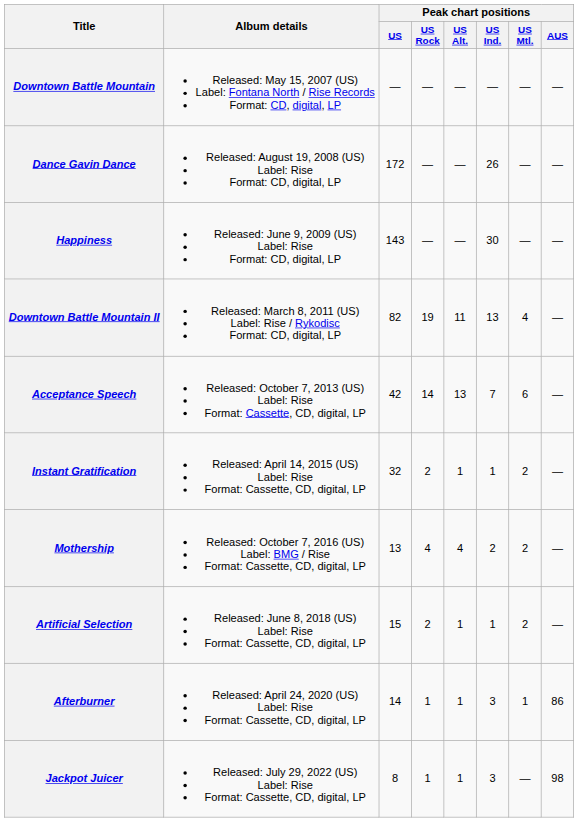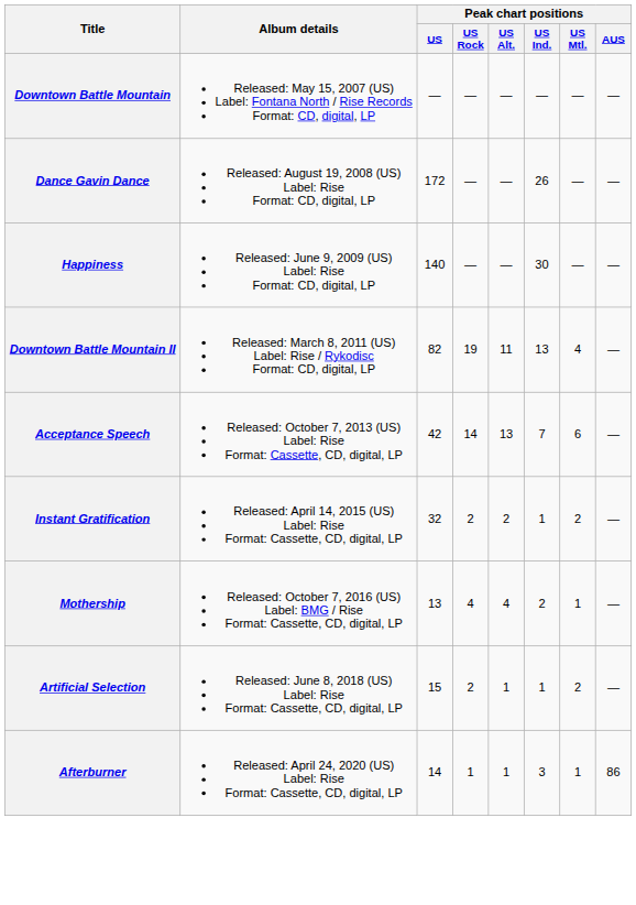Happiness | Peak chart positions / US: 143 -> 140
Instant Gratification | Peak chart positions / US Alt.: 1 -> 2
Mothership | Peak chart positions / US Mtl.: 2 -> 1
- row: Jackpot Juicer | Released: July 29, 2022 (US) Label: Rise Format: Cassette, CD, digital, LP | 8 | 1 | 1 | 3 | — | 98
